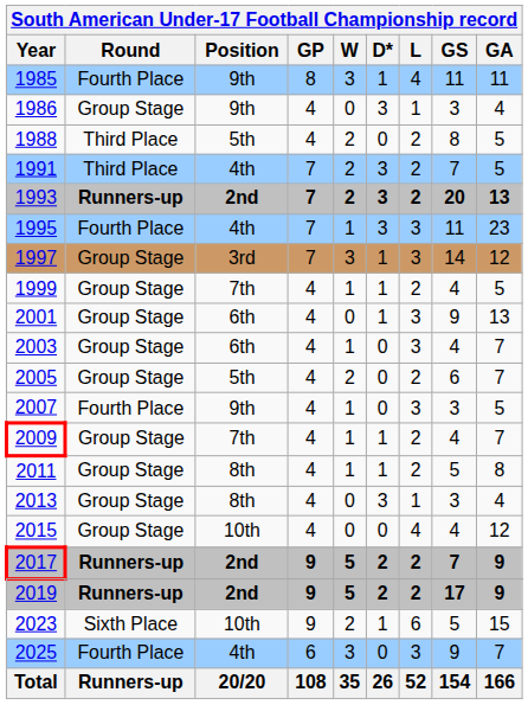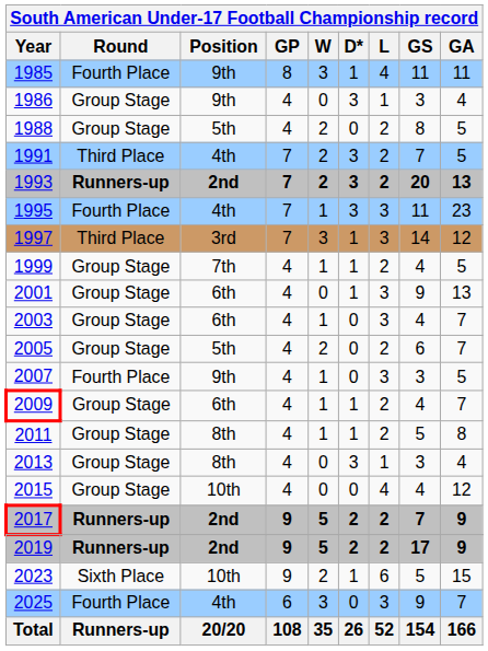1988 | Round: Third Place -> Group Stage
1997 | Round: Group Stage -> Third Place
2009 | Position: 7th -> 6th
